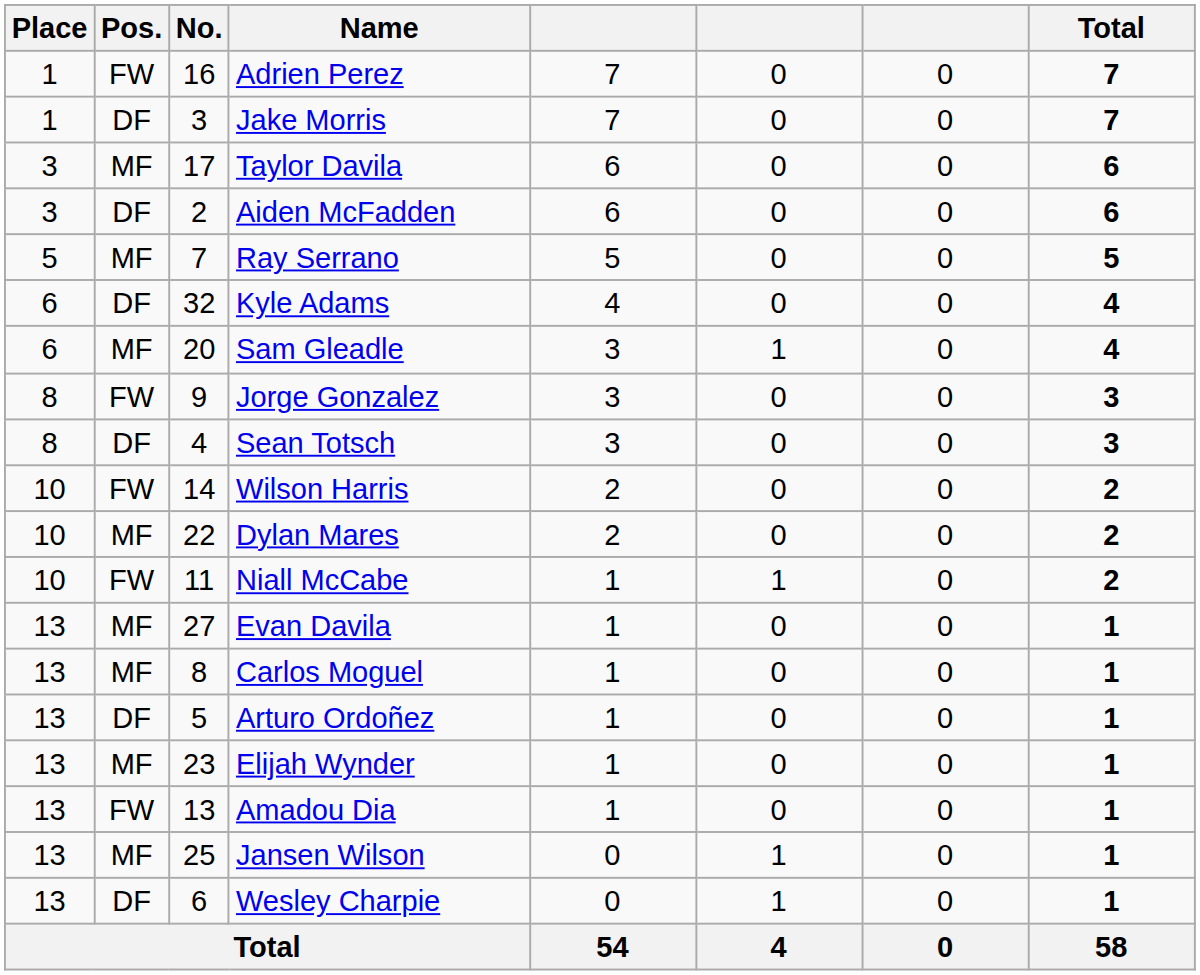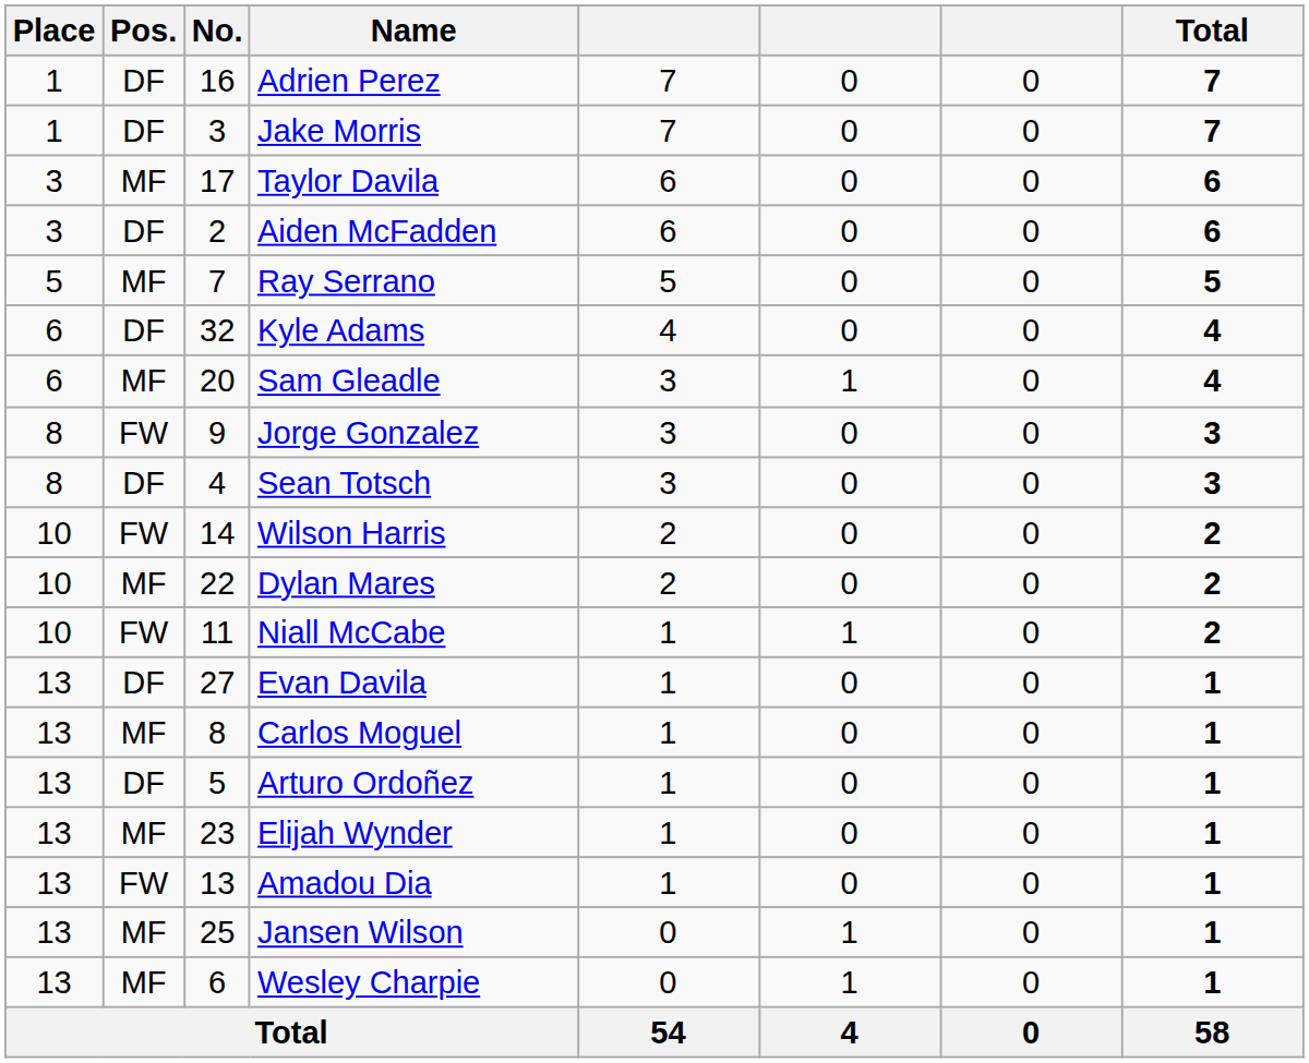Adrien Perez | Pos.: FW -> DF
Evan Davila | Pos.: MF -> DF
Wesley Charpie | Pos.: DF -> MF
